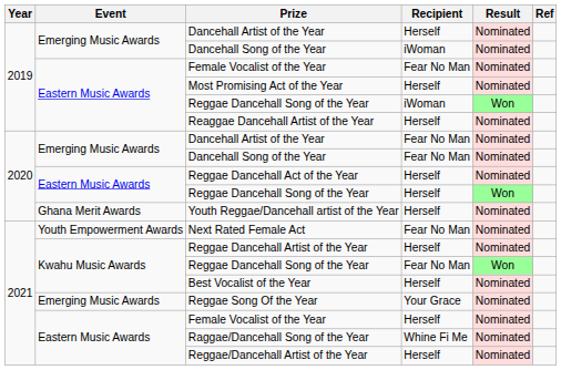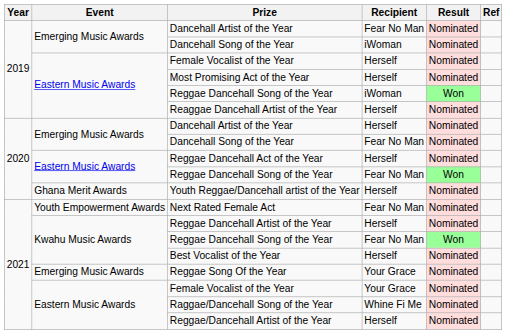2019 / Dancehall Artist of the Year | Recipient: Herself -> Fear No Man
2019 / Female Vocalist of the Year | Recipient: Fear No Man -> Herself
2020 / Dancehall Artist of the Year | Recipient: Fear No Man -> Herself
2020 / Reggae Dancehall Song of the Year | Recipient: Herself -> Fear No Man
2021 / Female Vocalist of the Year | Recipient: Herself -> Your Grace
